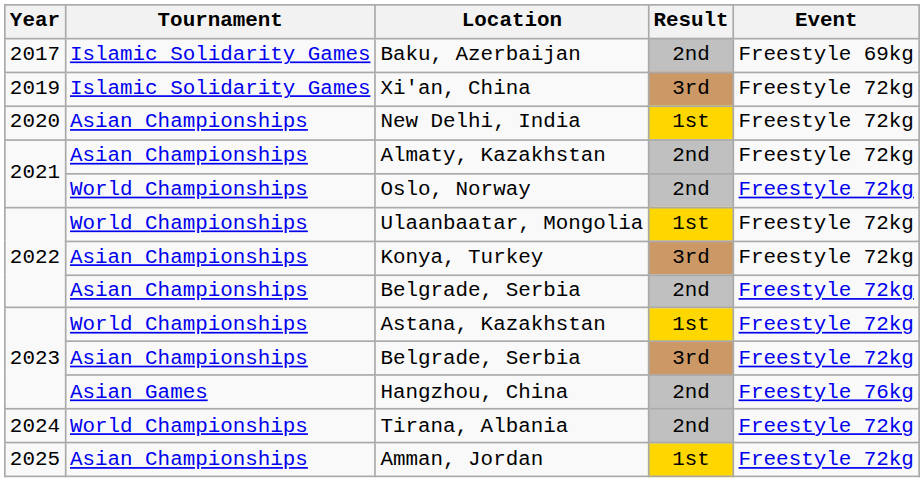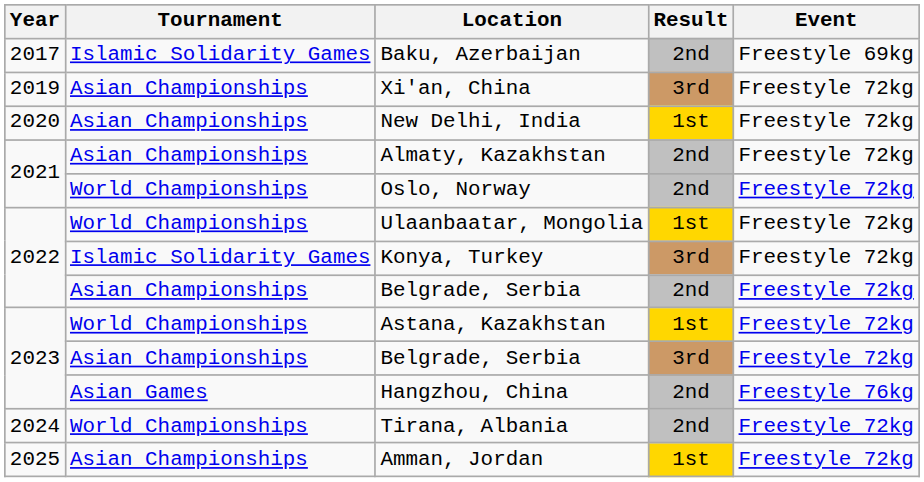Xi'an, China | Tournament: Islamic Solidarity Games -> Asian Championships
Konya, Turkey | Tournament: Asian Championships -> Islamic Solidarity Games
